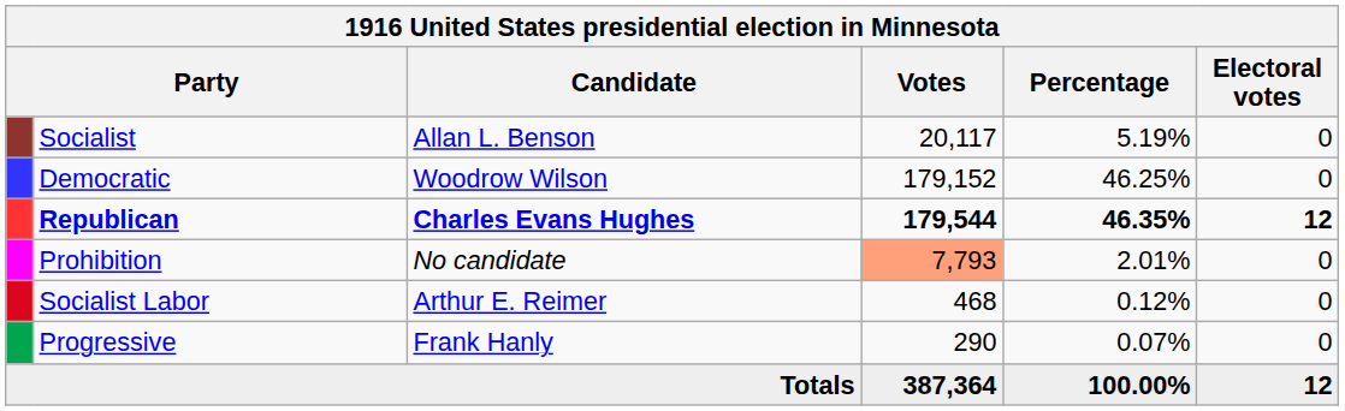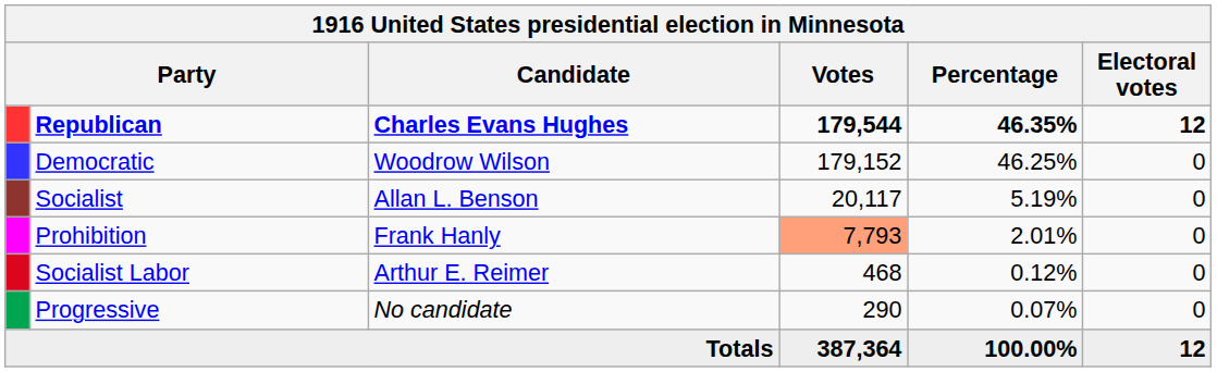rows swapped: Republican <-> Socialist
Prohibition | Candidate: No candidate -> Frank Hanly
Progressive | Candidate: Frank Hanly -> No candidate
